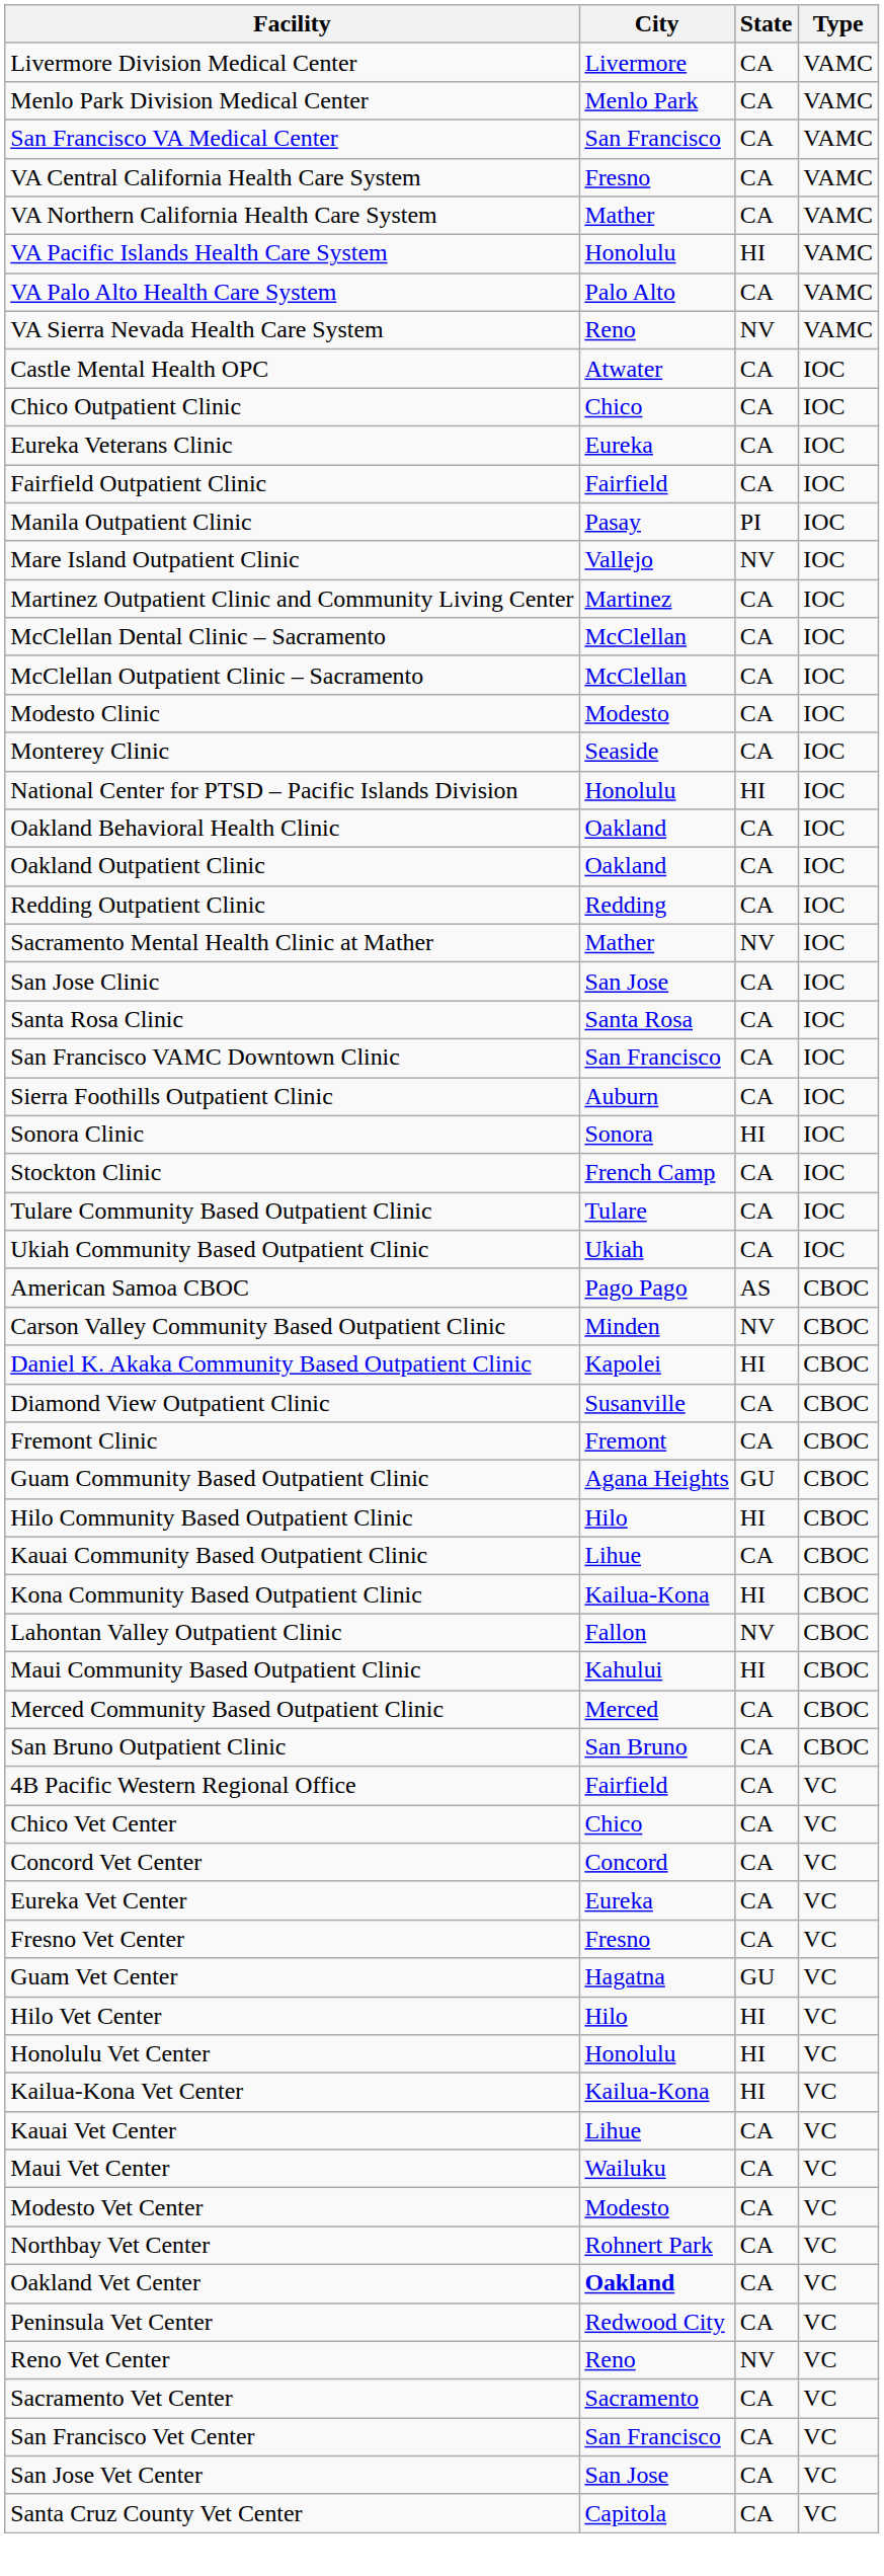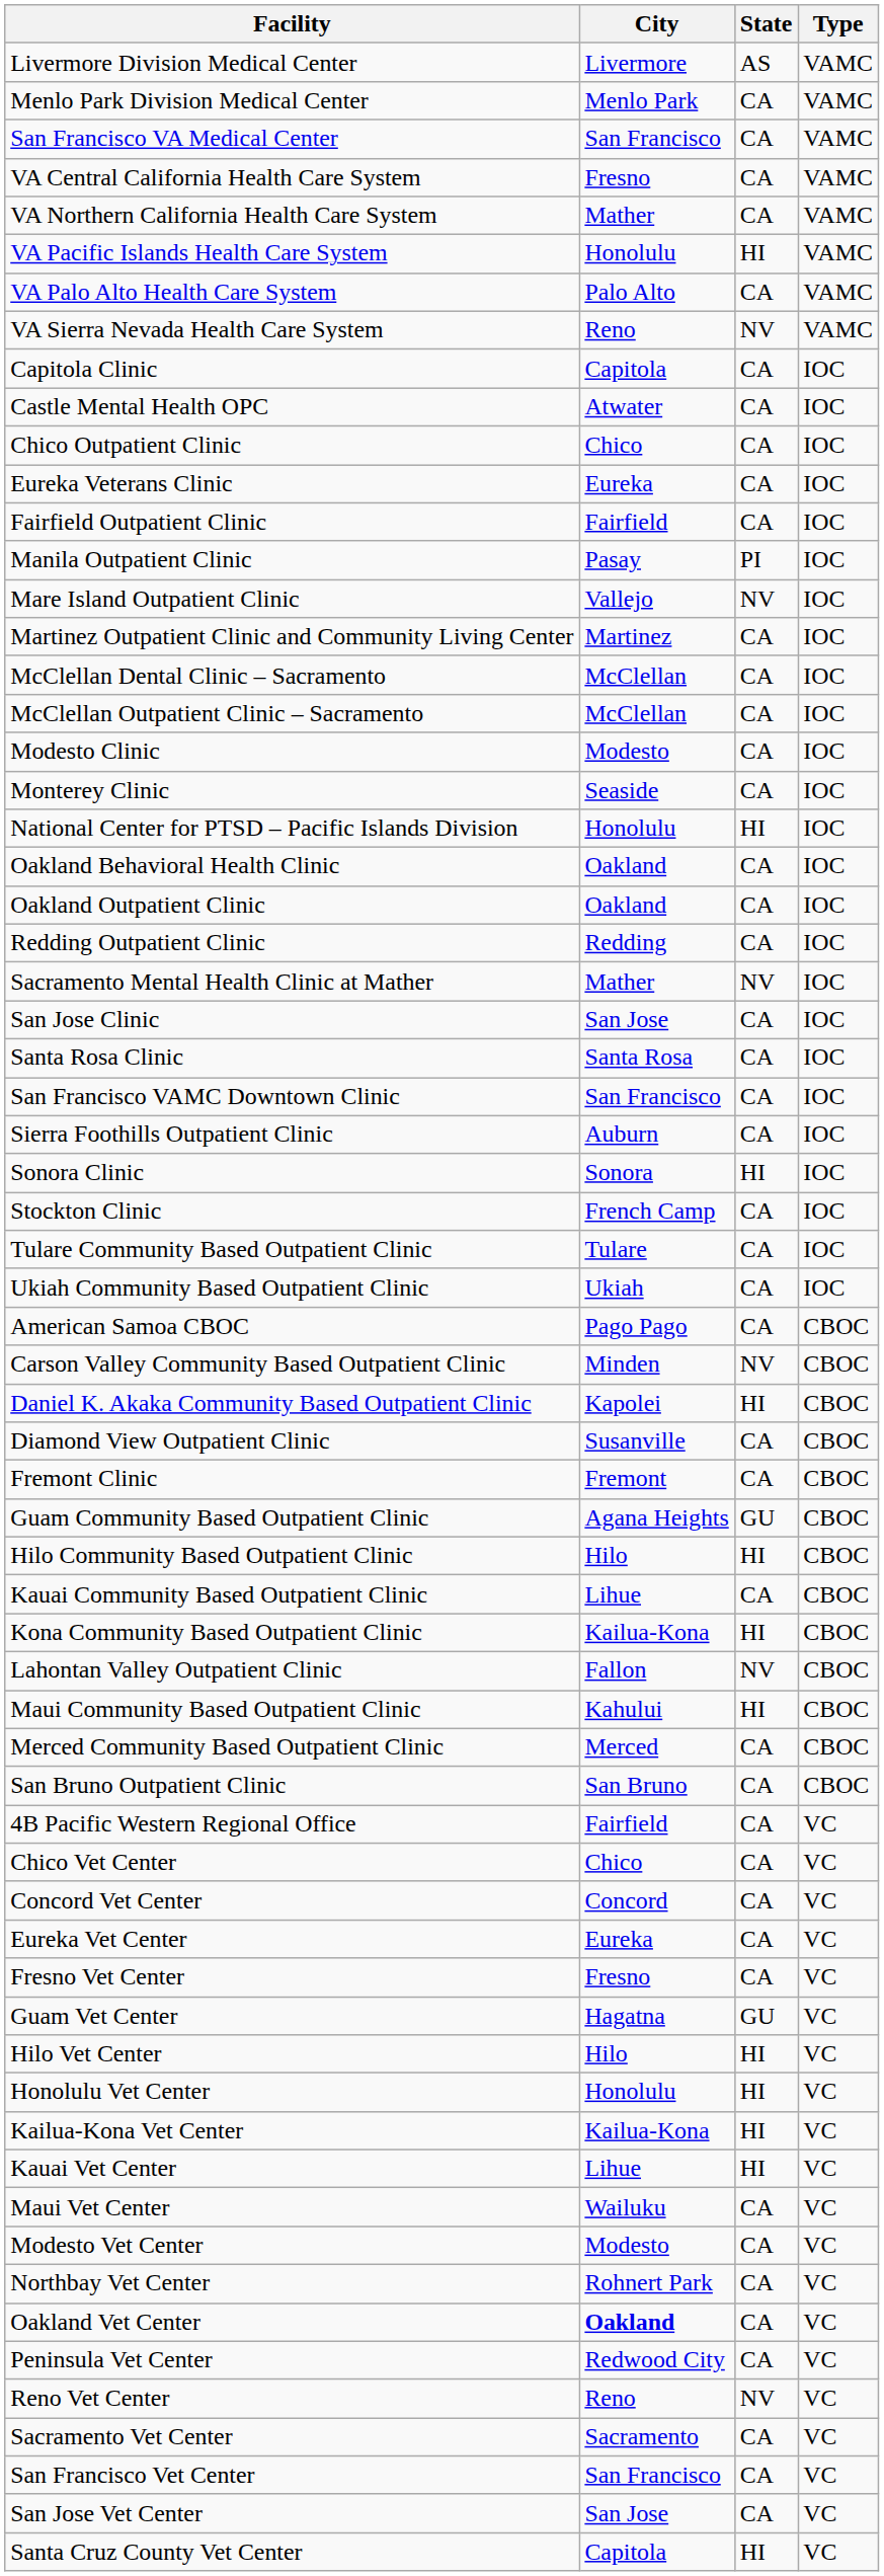Livermore Division Medical Center | State: CA -> AS
+ row: Capitola Clinic | Capitola | CA | IOC
American Samoa CBOC | State: AS -> CA
Kauai Vet Center | State: CA -> HI
Santa Cruz County Vet Center | State: CA -> HI
